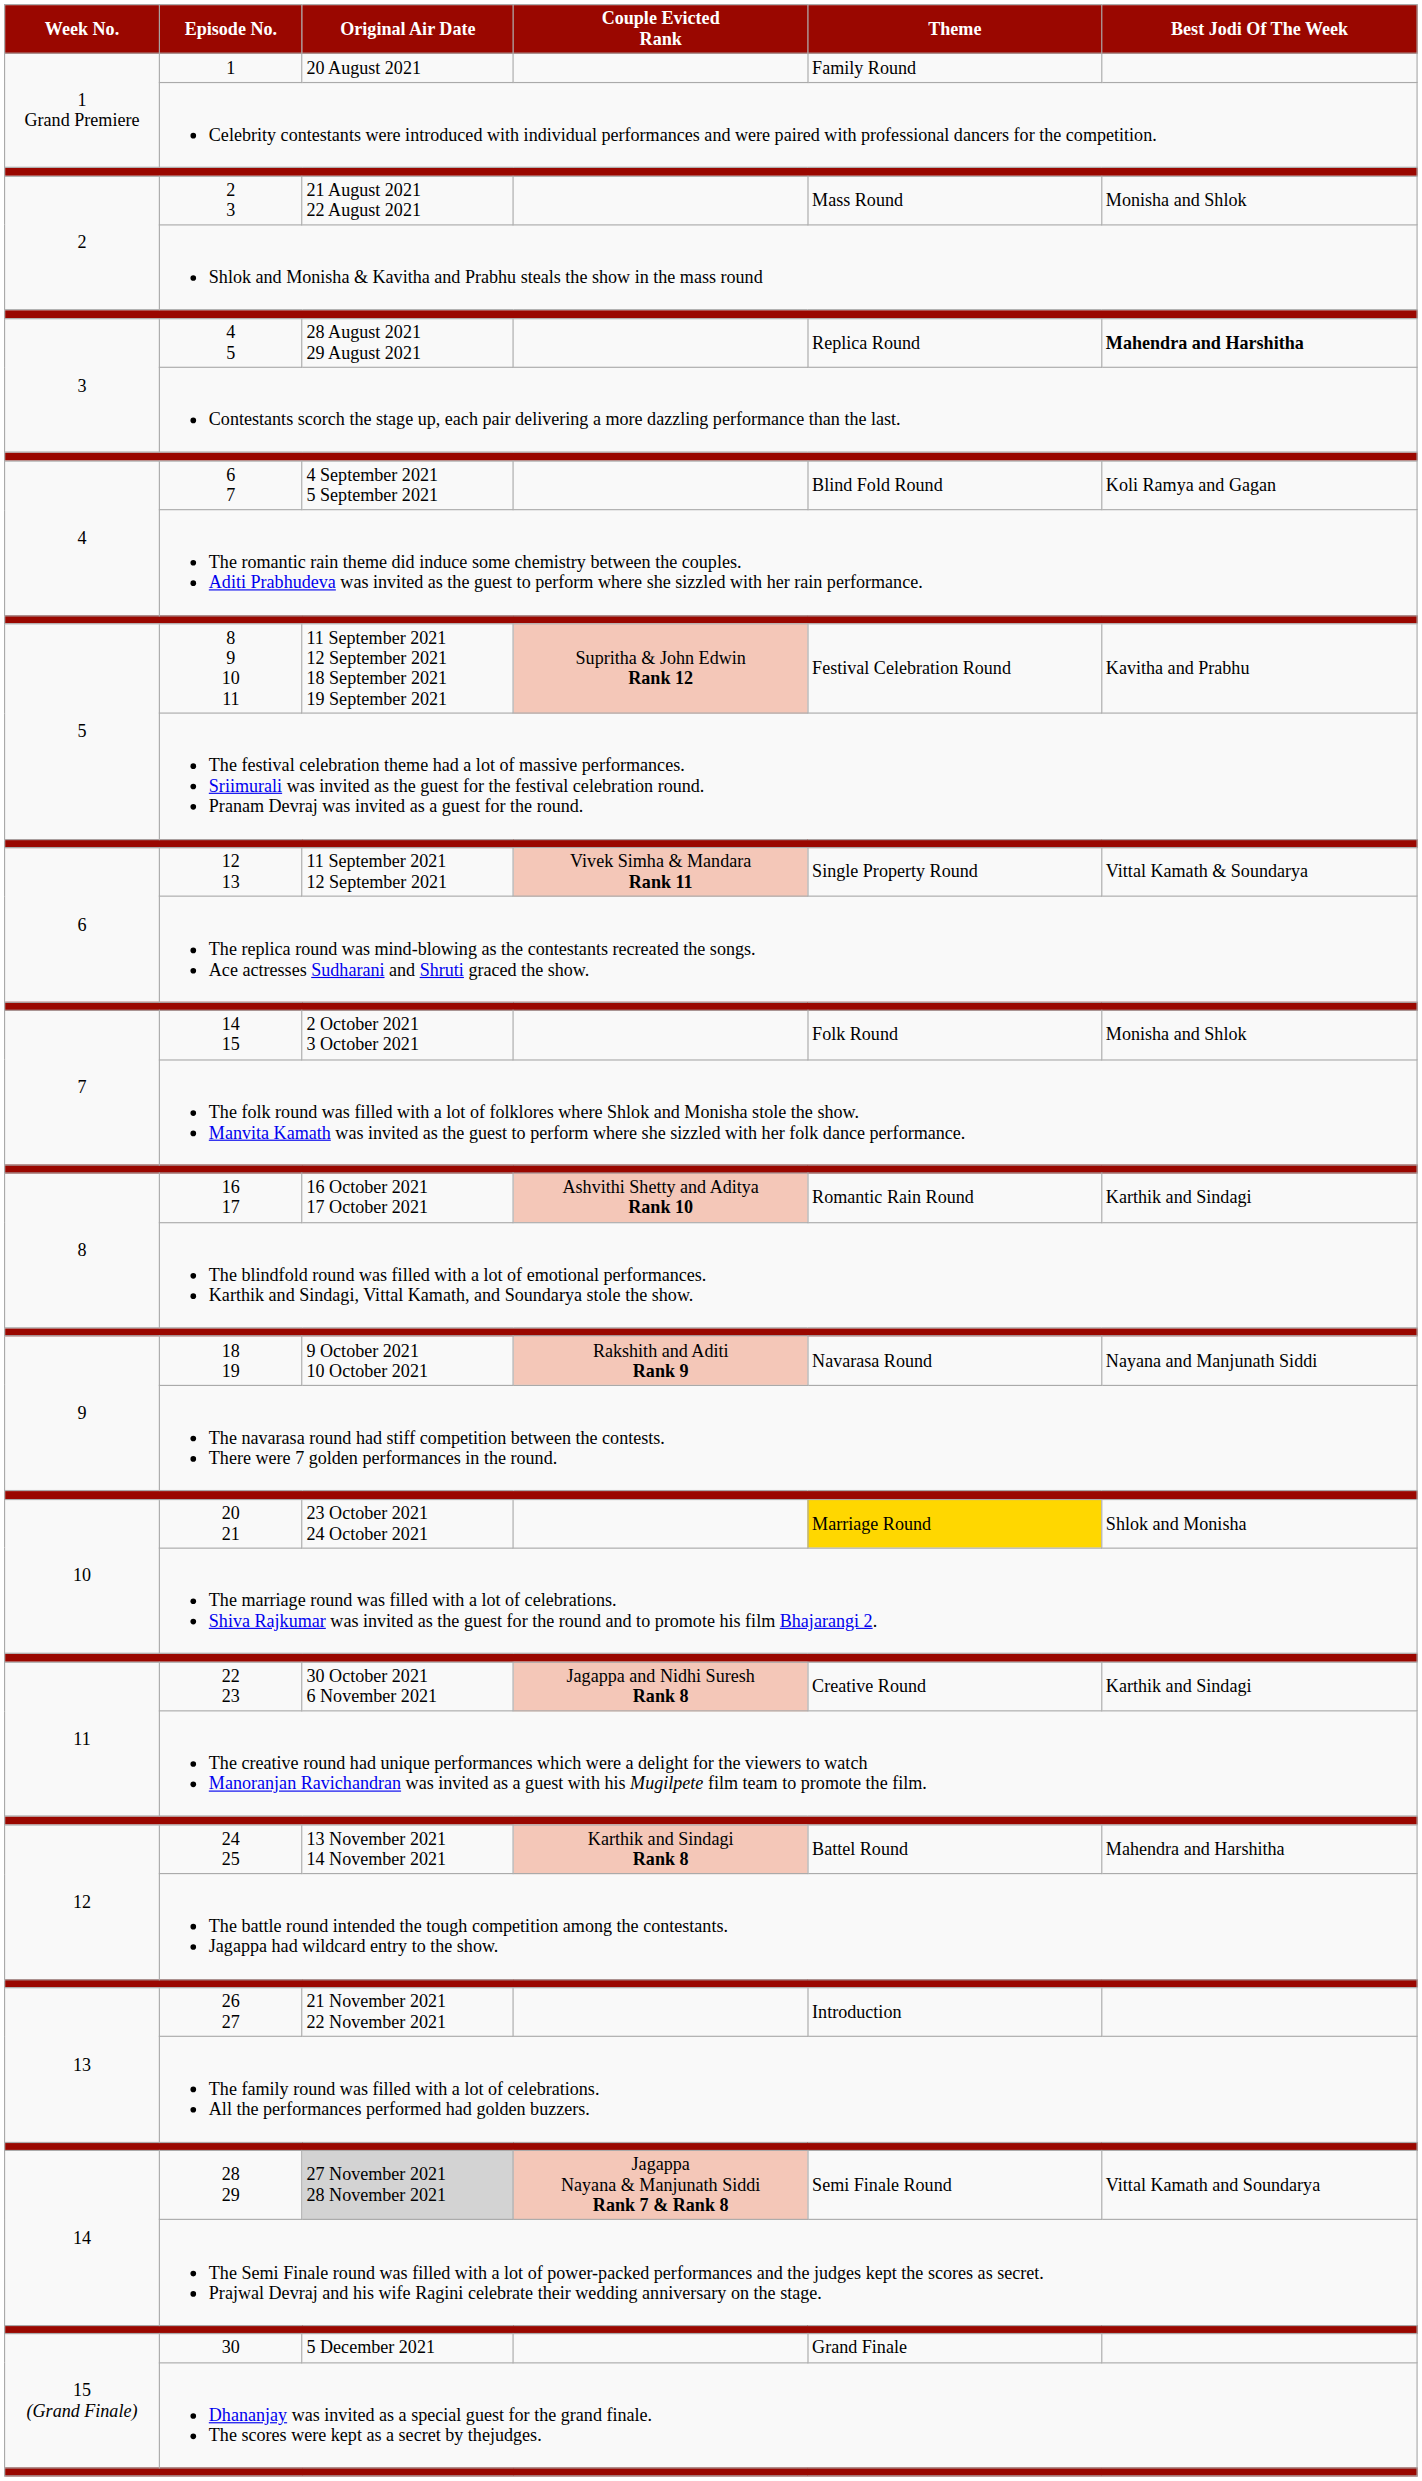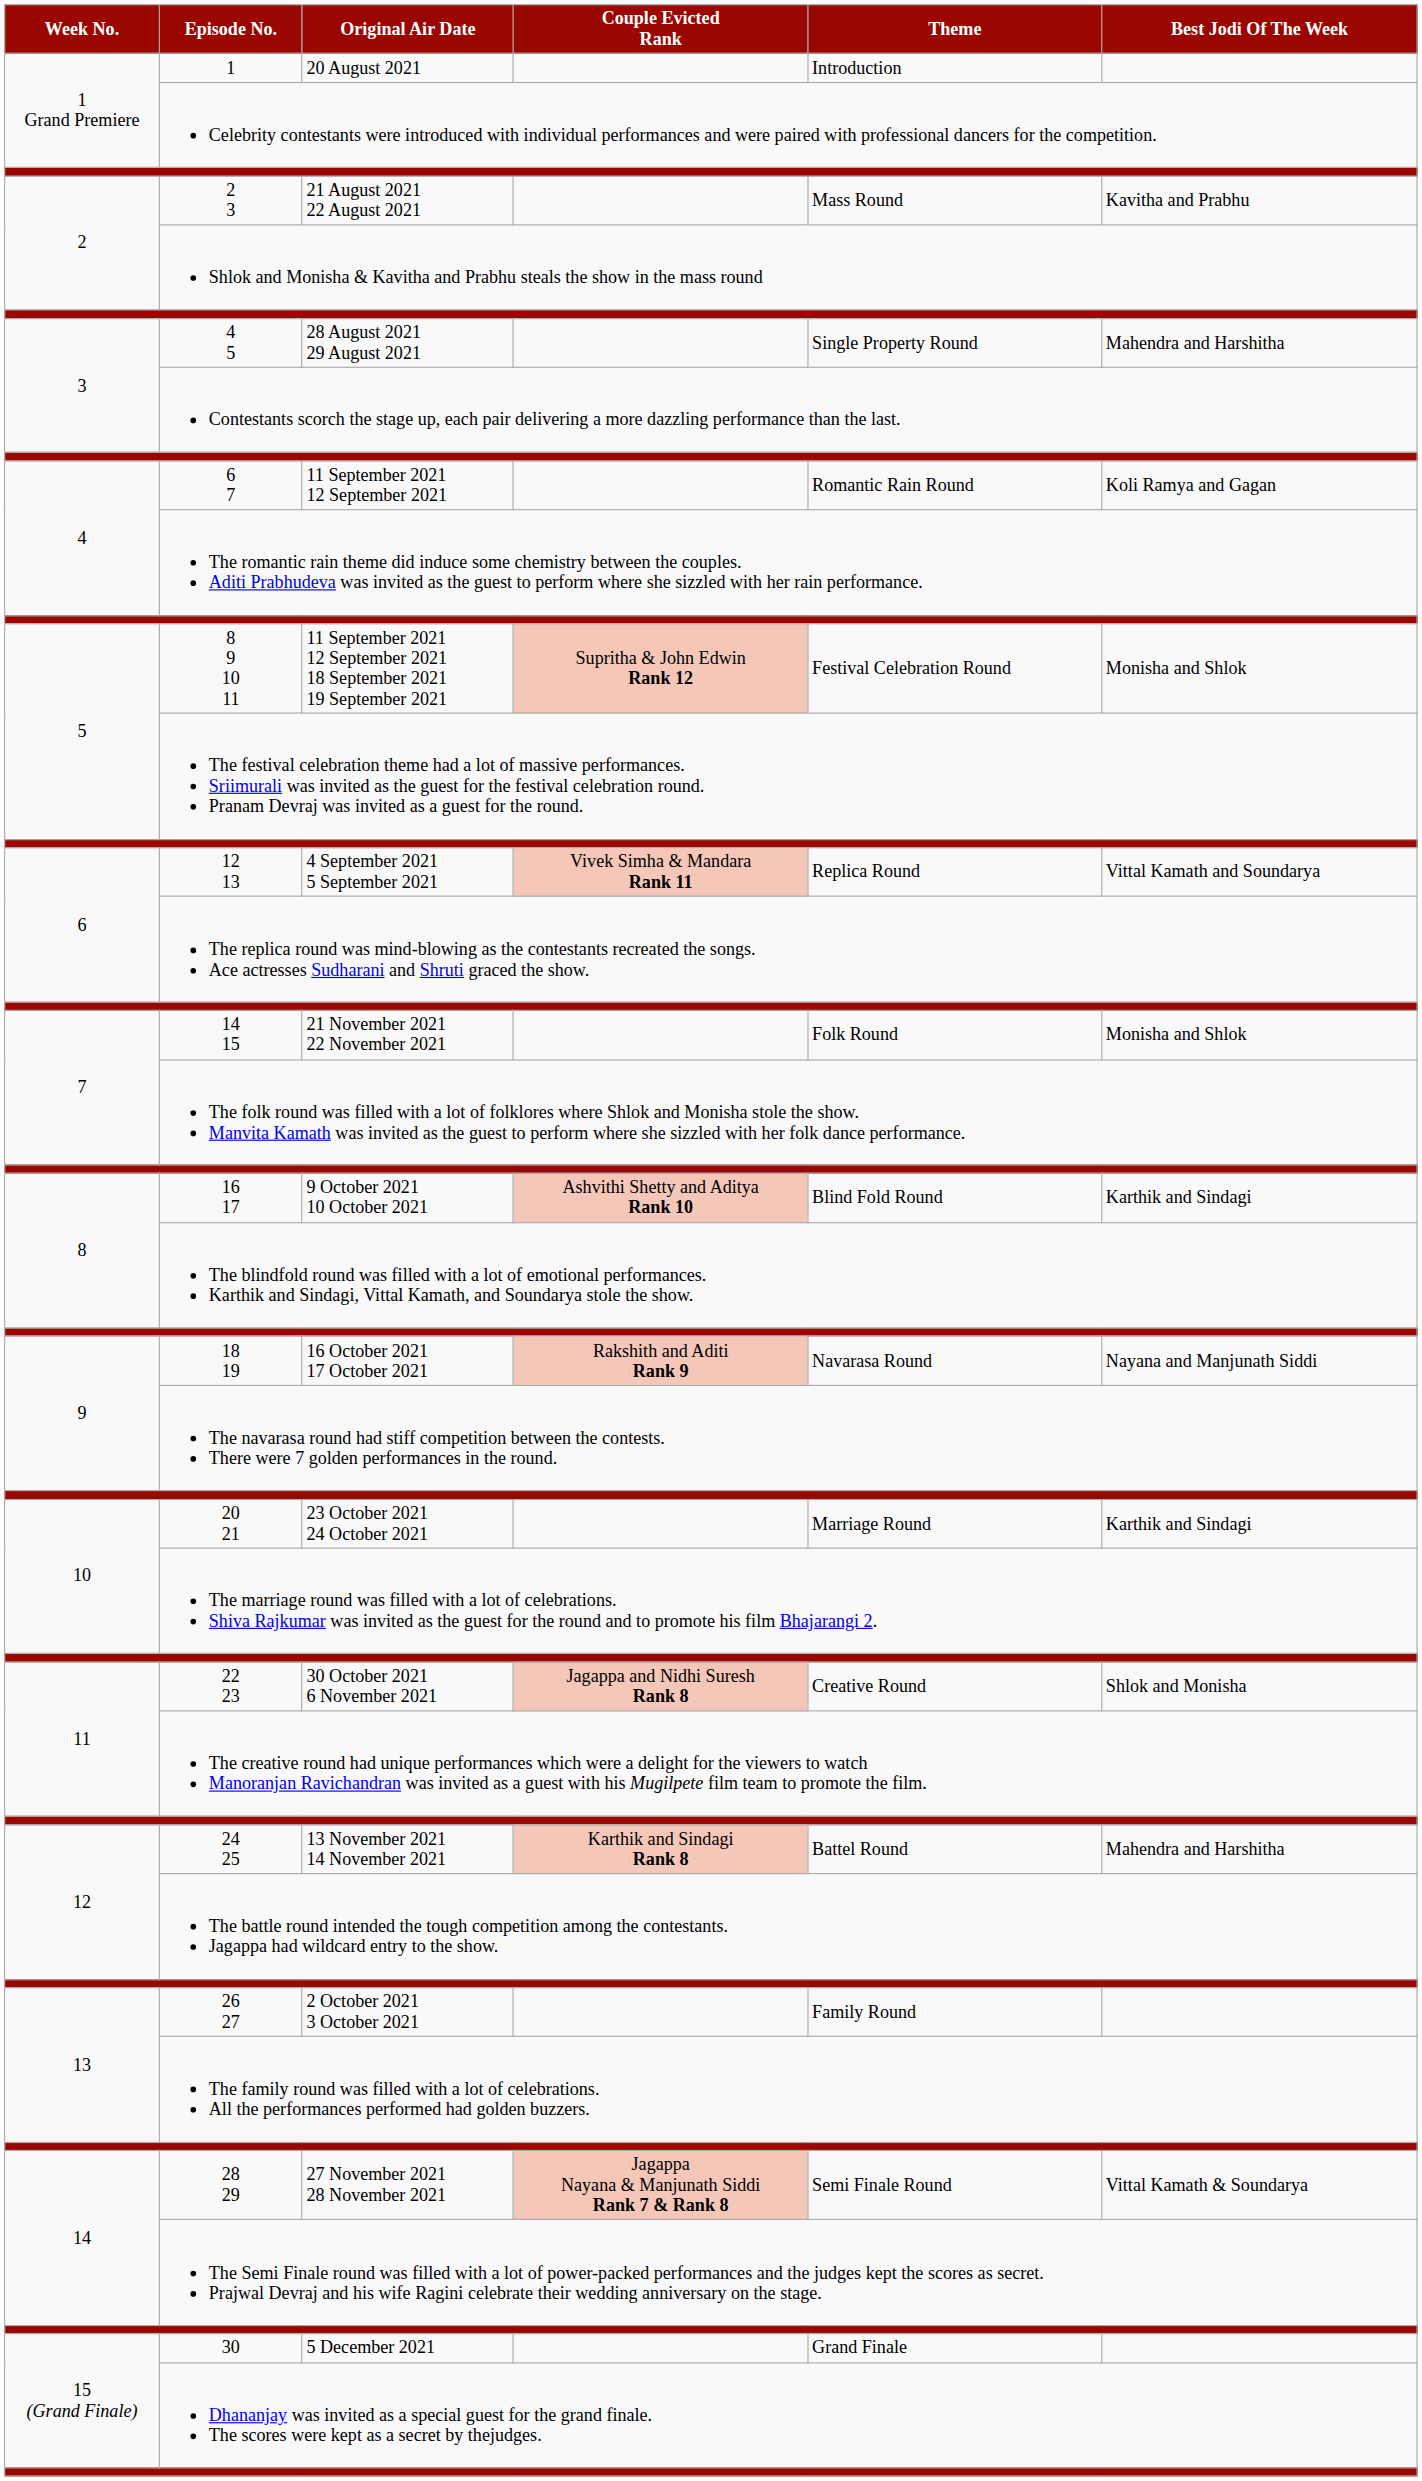1 | Theme: Family Round -> Introduction
2 3 | Best Jodi Of The Week: Monisha and Shlok -> Kavitha and Prabhu
4 5 | Theme: Replica Round -> Single Property Round
4 5 | Best Jodi Of The Week: bold -> normal
6 7 | Original Air Date: 4 September 2021 5 September 2021 -> 11 September 2021 12 September 2021
6 7 | Theme: Blind Fold Round -> Romantic Rain Round
8 9 10 11 | Best Jodi Of The Week: Kavitha and Prabhu -> Monisha and Shlok
12 13 | Original Air Date: 11 September 2021 12 September 2021 -> 4 September 2021 5 September 2021
12 13 | Theme: Single Property Round -> Replica Round
12 13 | Best Jodi Of The Week: Vittal Kamath & Soundarya -> Vittal Kamath and Soundarya
14 15 | Original Air Date: 2 October 2021 3 October 2021 -> 21 November 2021 22 November 2021
16 17 | Original Air Date: 16 October 2021 17 October 2021 -> 9 October 2021 10 October 2021
16 17 | Theme: Romantic Rain Round -> Blind Fold Round
18 19 | Original Air Date: 9 October 2021 10 October 2021 -> 16 October 2021 17 October 2021
20 21 | Theme: gold background -> no background
20 21 | Best Jodi Of The Week: Shlok and Monisha -> Karthik and Sindagi
22 23 | Best Jodi Of The Week: Karthik and Sindagi -> Shlok and Monisha
26 27 | Original Air Date: 21 November 2021 22 November 2021 -> 2 October 2021 3 October 2021
26 27 | Theme: Introduction -> Family Round
28 29 | Original Air Date: lightgrey background -> no background
28 29 | Best Jodi Of The Week: Vittal Kamath and Soundarya -> Vittal Kamath & Soundarya
